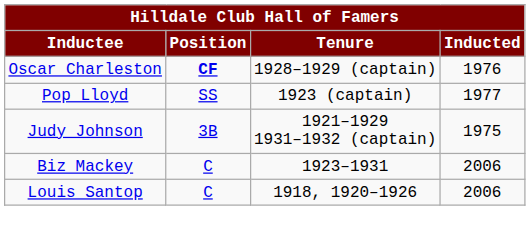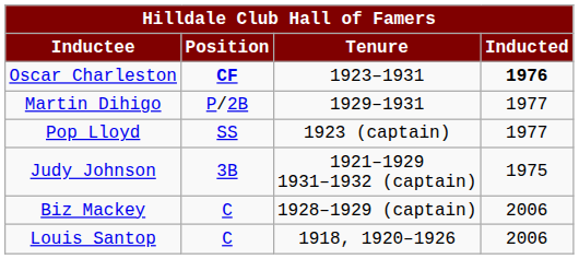Oscar Charleston | Tenure: 1928–1929 (captain) -> 1923–1931
Oscar Charleston | Inducted: normal -> bold
+ row: Martin Dihigo | P/2B | 1929–1931 | 1977
Biz Mackey | Tenure: 1923–1931 -> 1928–1929 (captain)
